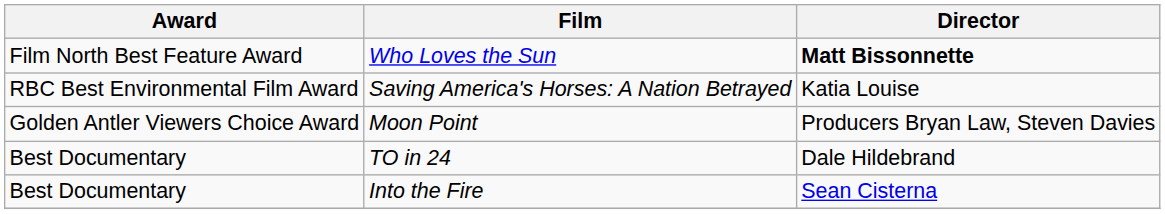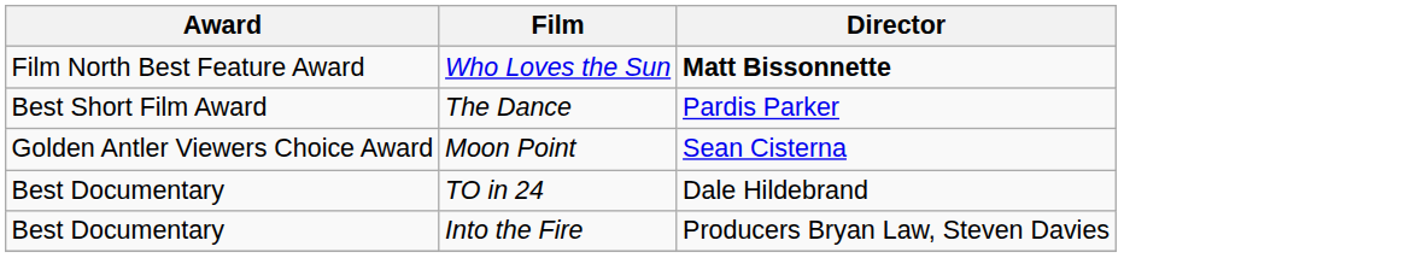+ row: Best Short Film Award | The Dance | Pardis Parker
- row: RBC Best Environmental Film Award | Saving America's Horses: A Nation Betrayed | Katia Louise
Moon Point | Director: Producers Bryan Law, Steven Davies -> Sean Cisterna
Into the Fire | Director: Sean Cisterna -> Producers Bryan Law, Steven Davies
